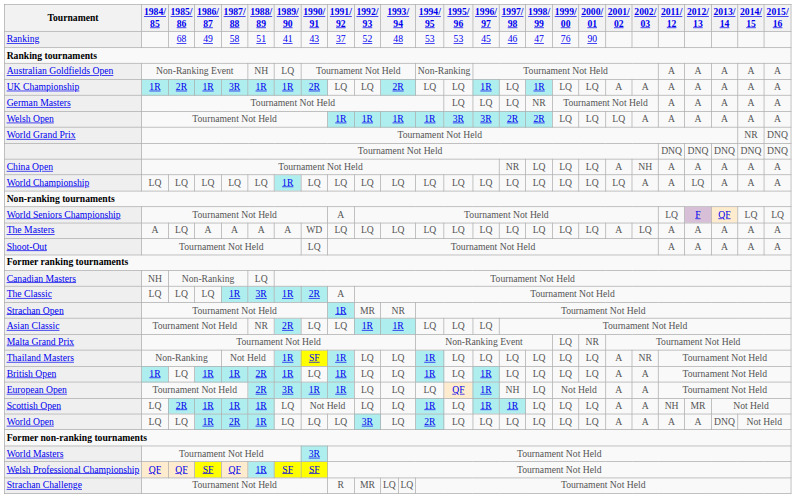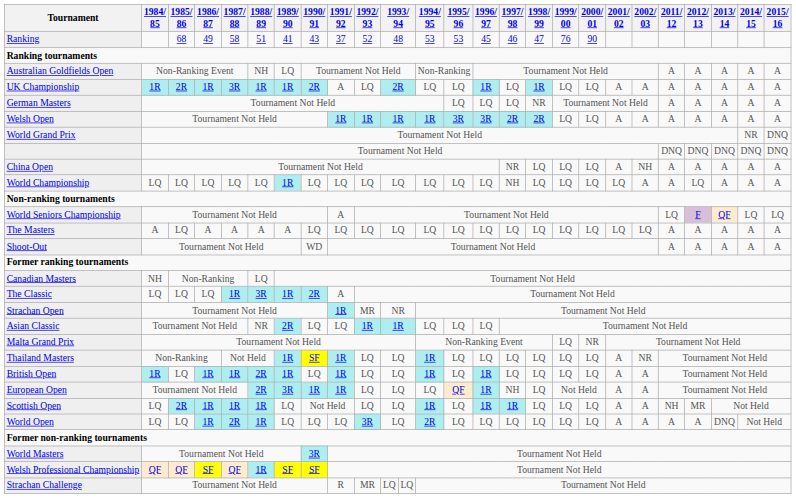UK Championship | 1991/ 92: LQ -> A
Welsh Open | 2001/ 02: LQ -> A
World Championship | 1997/ 98: LQ -> NH
The Masters | 1990/ 91: WD -> LQ
The Masters | 2001/ 02: A -> LQ
Shoot-Out | 1990/ 91: LQ -> WD
